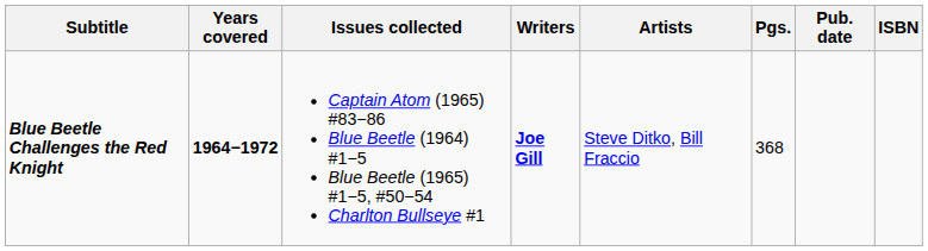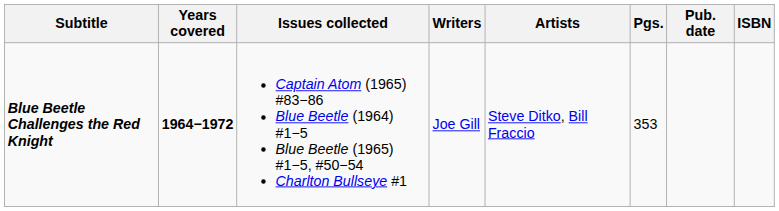Blue Beetle Challenges the Red Knight | Writers: bold -> normal
Blue Beetle Challenges the Red Knight | Pgs.: 368 -> 353
